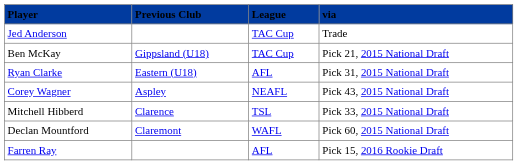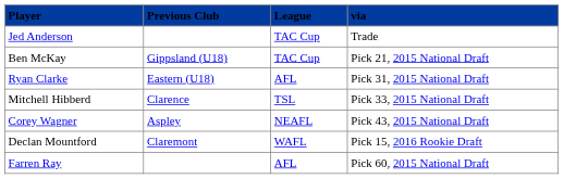rows swapped: Mitchell Hibberd <-> Corey Wagner
Declan Mountford | via: Pick 60, 2015 National Draft -> Pick 15, 2016 Rookie Draft
Farren Ray | via: Pick 15, 2016 Rookie Draft -> Pick 60, 2015 National Draft
